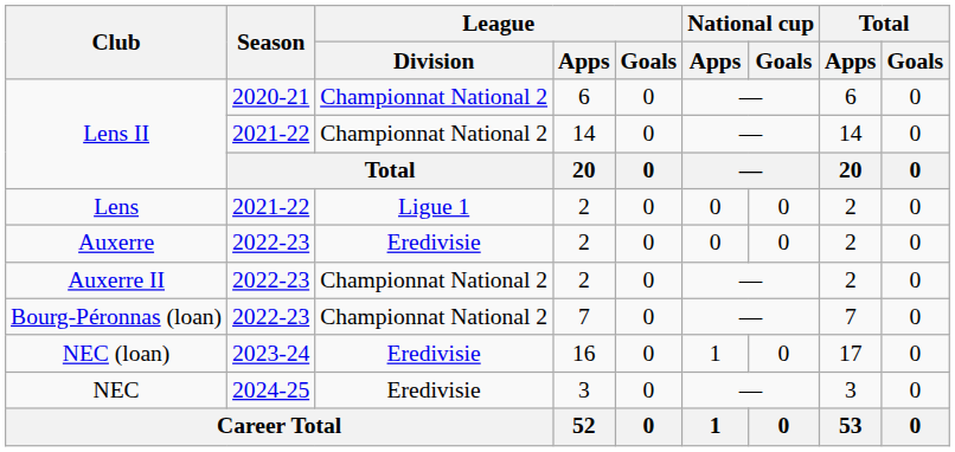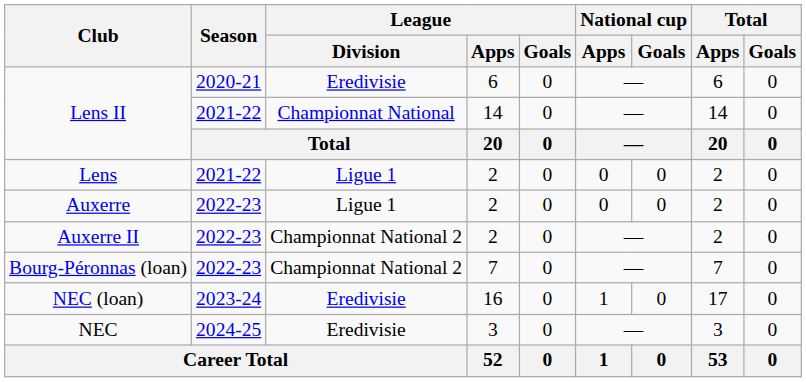Lens II / 6 | League / Division: Championnat National 2 -> Eredivisie
Lens II / 14 | League / Division: Championnat National 2 -> Championnat National
Auxerre | League / Division: Eredivisie -> Ligue 1
